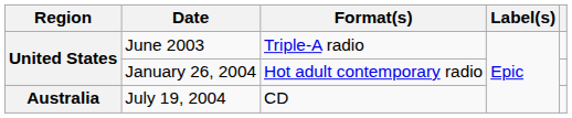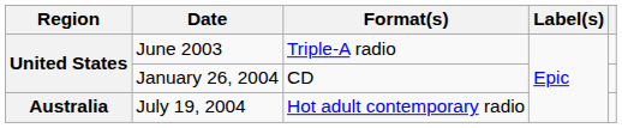January 26, 2004 | Format(s): Hot adult contemporary radio -> CD
July 19, 2004 | Format(s): CD -> Hot adult contemporary radio
